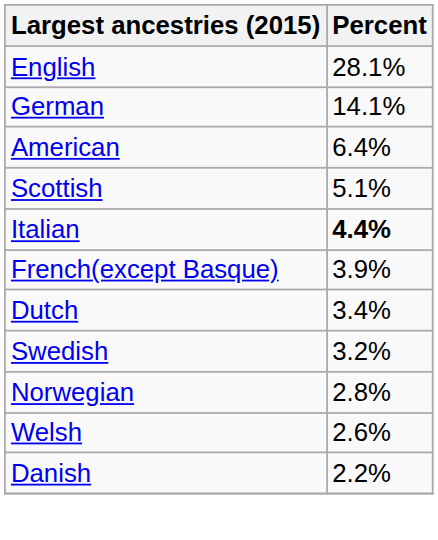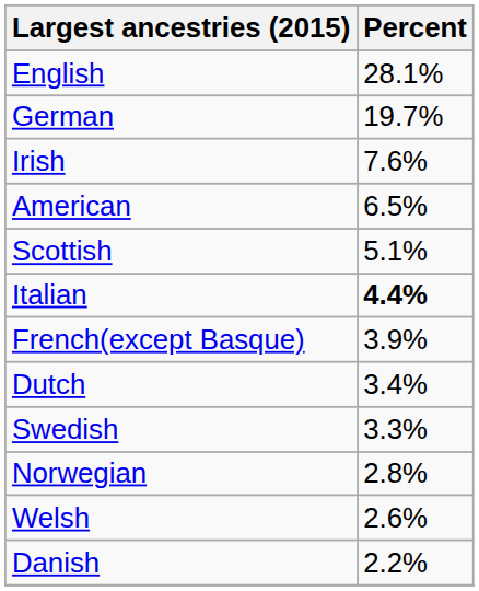German | Percent: 14.1% -> 19.7%
+ row: Irish | 7.6%
American | Percent: 6.4% -> 6.5%
Swedish | Percent: 3.2% -> 3.3%
